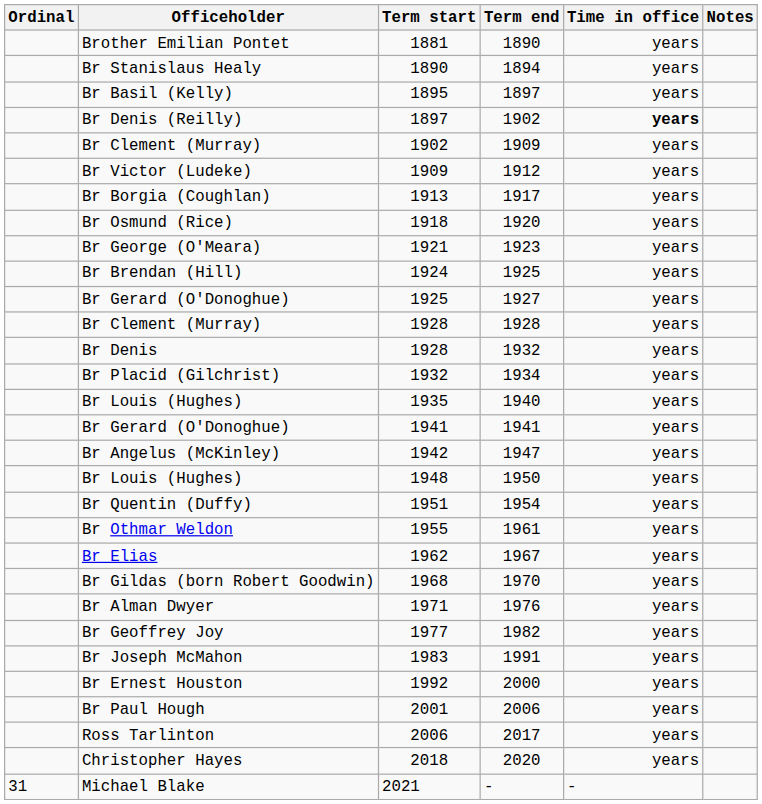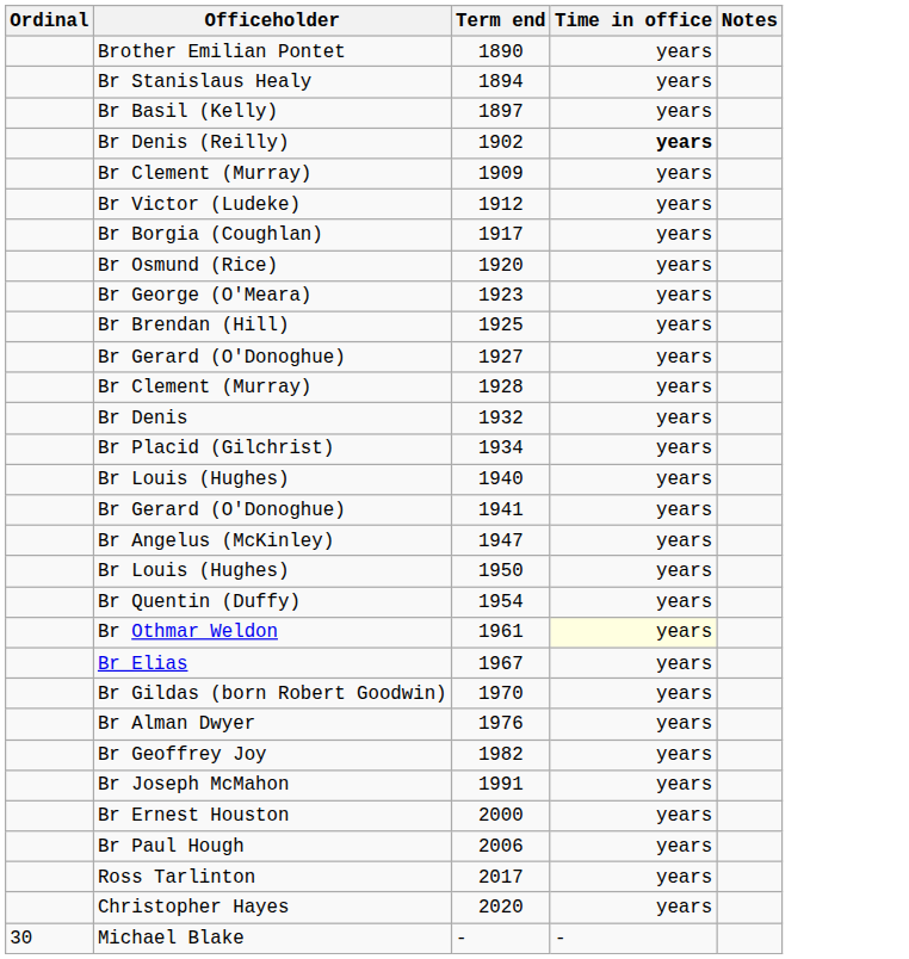- column: Term start | 1881 | 1890 | 1895 | 1897 | 1902 | 1909 | 1913 | 1918 | 1921 | 1924 | 1925 | 1928 | 1928 | 1932 | 1935 | 1941 | 1942 | 1948 | 1951 | 1955 | 1962 | 1968 | 1971 | 1977 | 1983 | 1992 | 2001 | 2006 | 2018 | 2021
Br Othmar Weldon | Time in office: no background -> lightyellow background
Michael Blake | Ordinal: 31 -> 30
